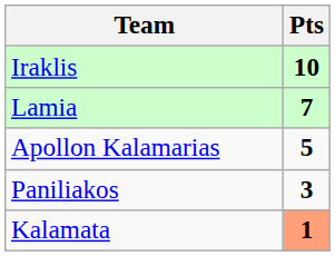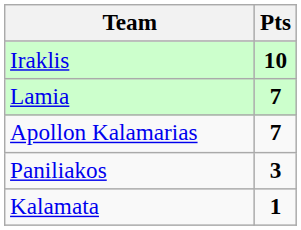Apollon Kalamarias | Pts: 5 -> 7
Kalamata | Pts: lightsalmon background -> no background
